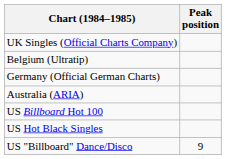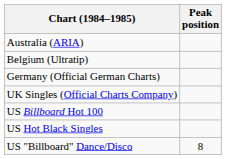rows swapped: Australia (ARIA) <-> UK Singles (Official Charts Company)
US "Billboard" Dance/Disco | Peak position: 9 -> 8
